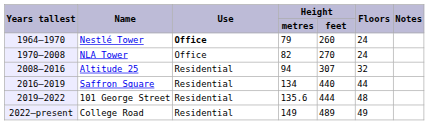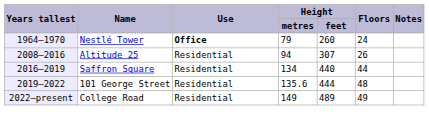- row: 1970–2008 | NLA Tower | Office | 82 | 270 | 24
Altitude 25 | column 6: 32 -> 26
